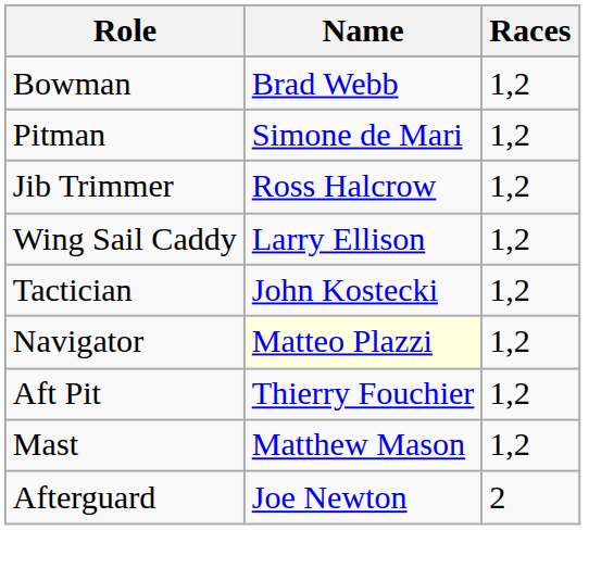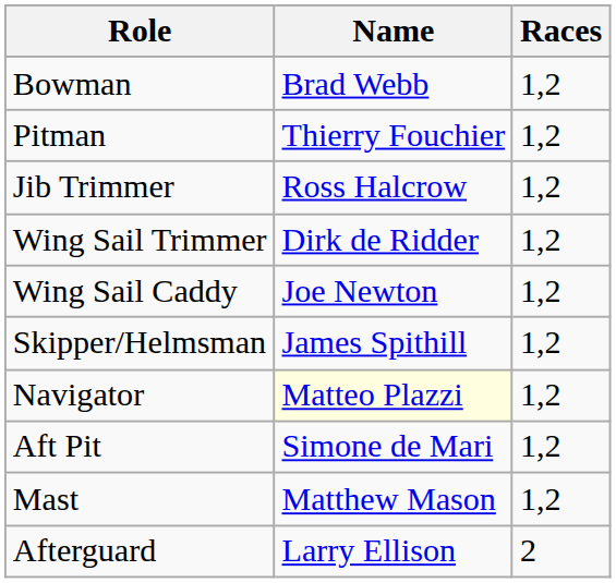Pitman | Name: Simone de Mari -> Thierry Fouchier
+ row: Wing Sail Trimmer | Dirk de Ridder | 1,2
Wing Sail Caddy | Name: Larry Ellison -> Joe Newton
- row: Tactician | John Kostecki | 1,2
+ row: Skipper/Helmsman | James Spithill | 1,2
Aft Pit | Name: Thierry Fouchier -> Simone de Mari
Afterguard | Name: Joe Newton -> Larry Ellison
